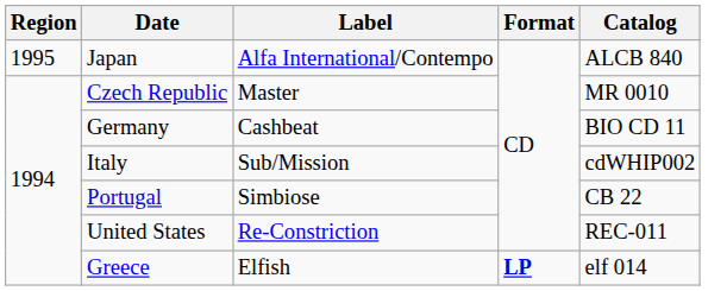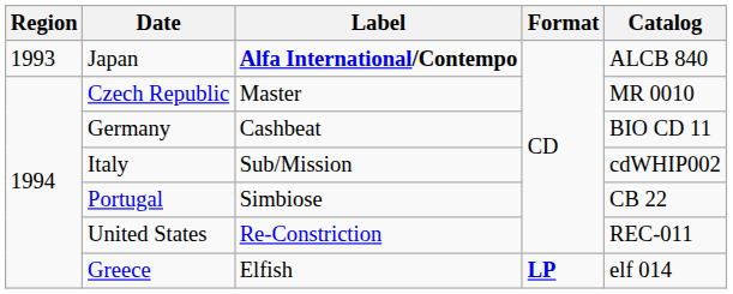Japan | Region: 1995 -> 1993
Japan | Label: normal -> bold
